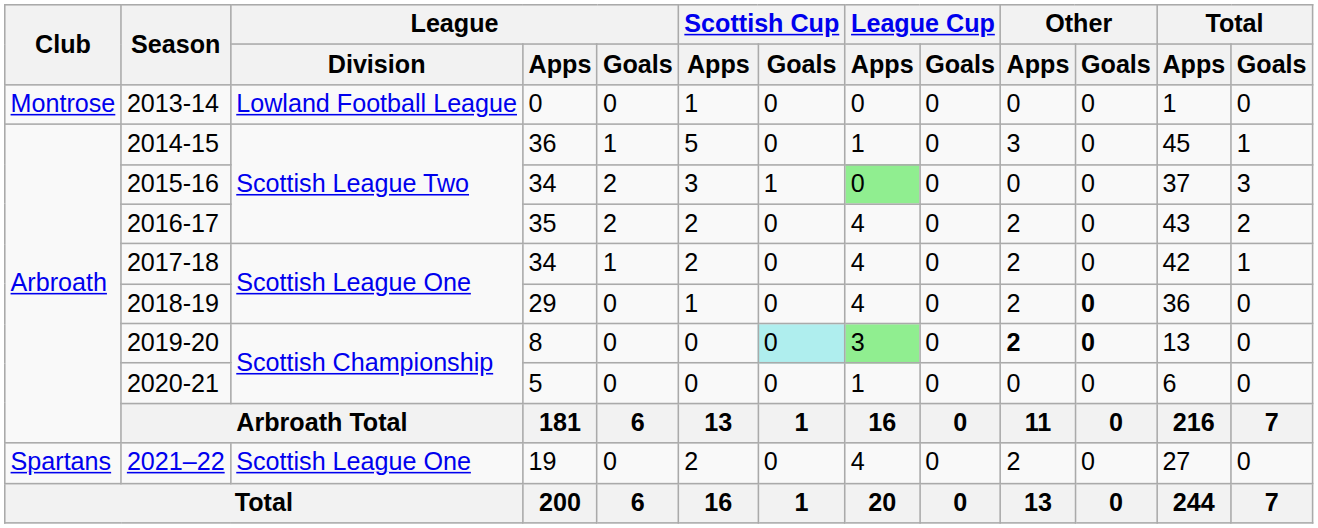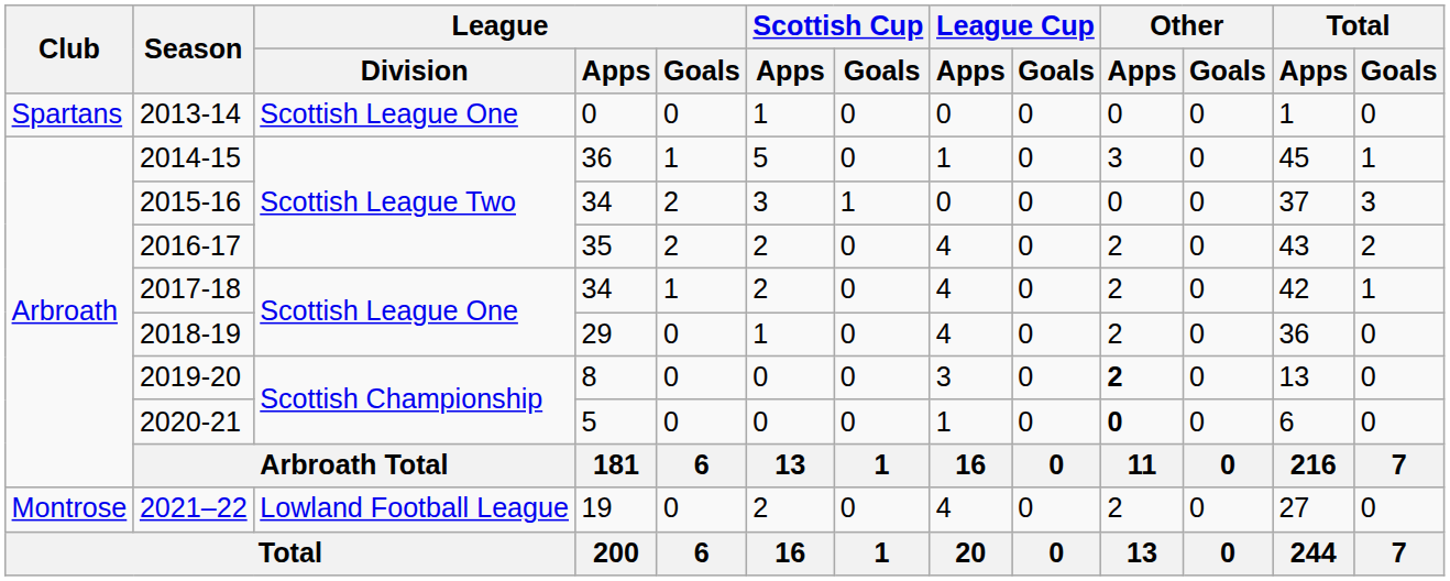2013-14 | Club: Montrose -> Spartans
2013-14 | League / Division: Lowland Football League -> Scottish League One
2015-16 | League Cup / Apps: lightgreen background -> no background
2018-19 | Other / Goals: bold -> normal
2019-20 | Scottish Cup / Goals: paleturquoise background -> no background
2019-20 | League Cup / Apps: lightgreen background -> no background
2019-20 | Other / Goals: bold -> normal
2020-21 | Other / Apps: normal -> bold
2021–22 | Club: Spartans -> Montrose
2021–22 | League / Division: Scottish League One -> Lowland Football League
